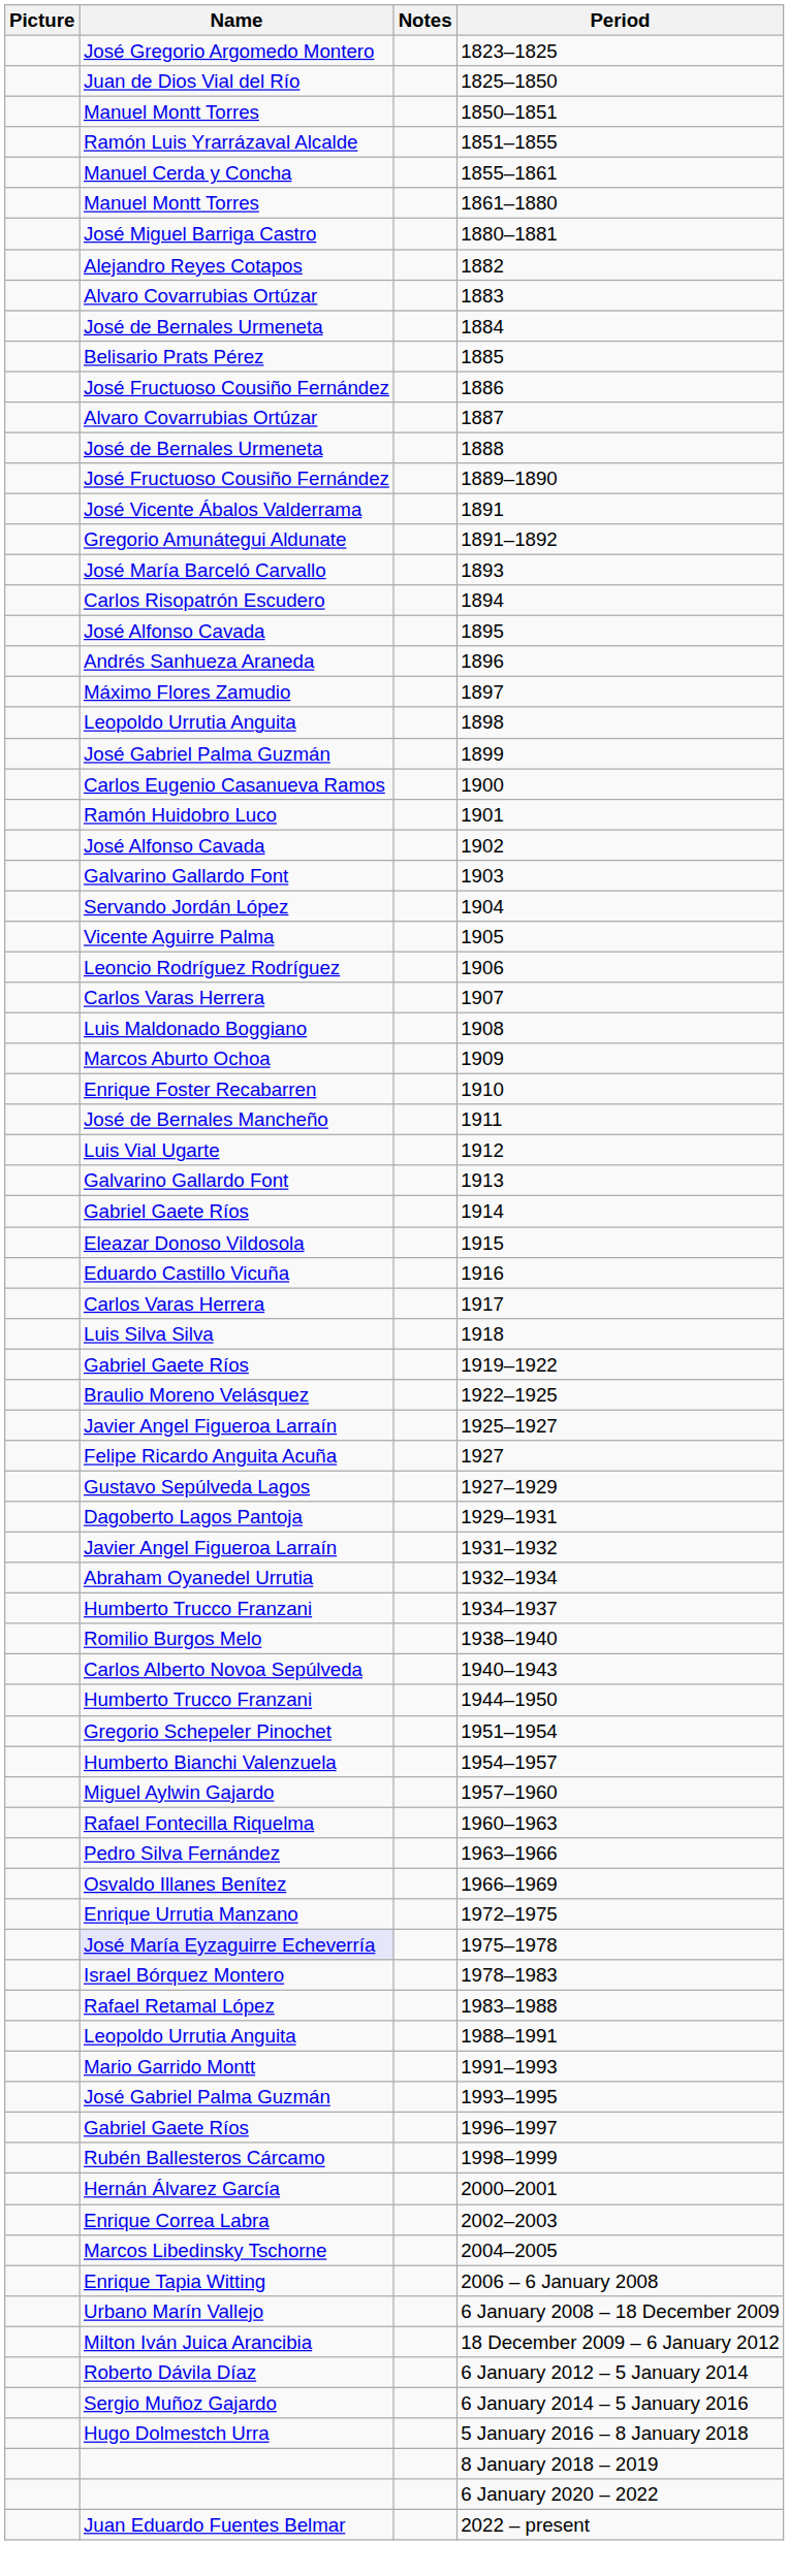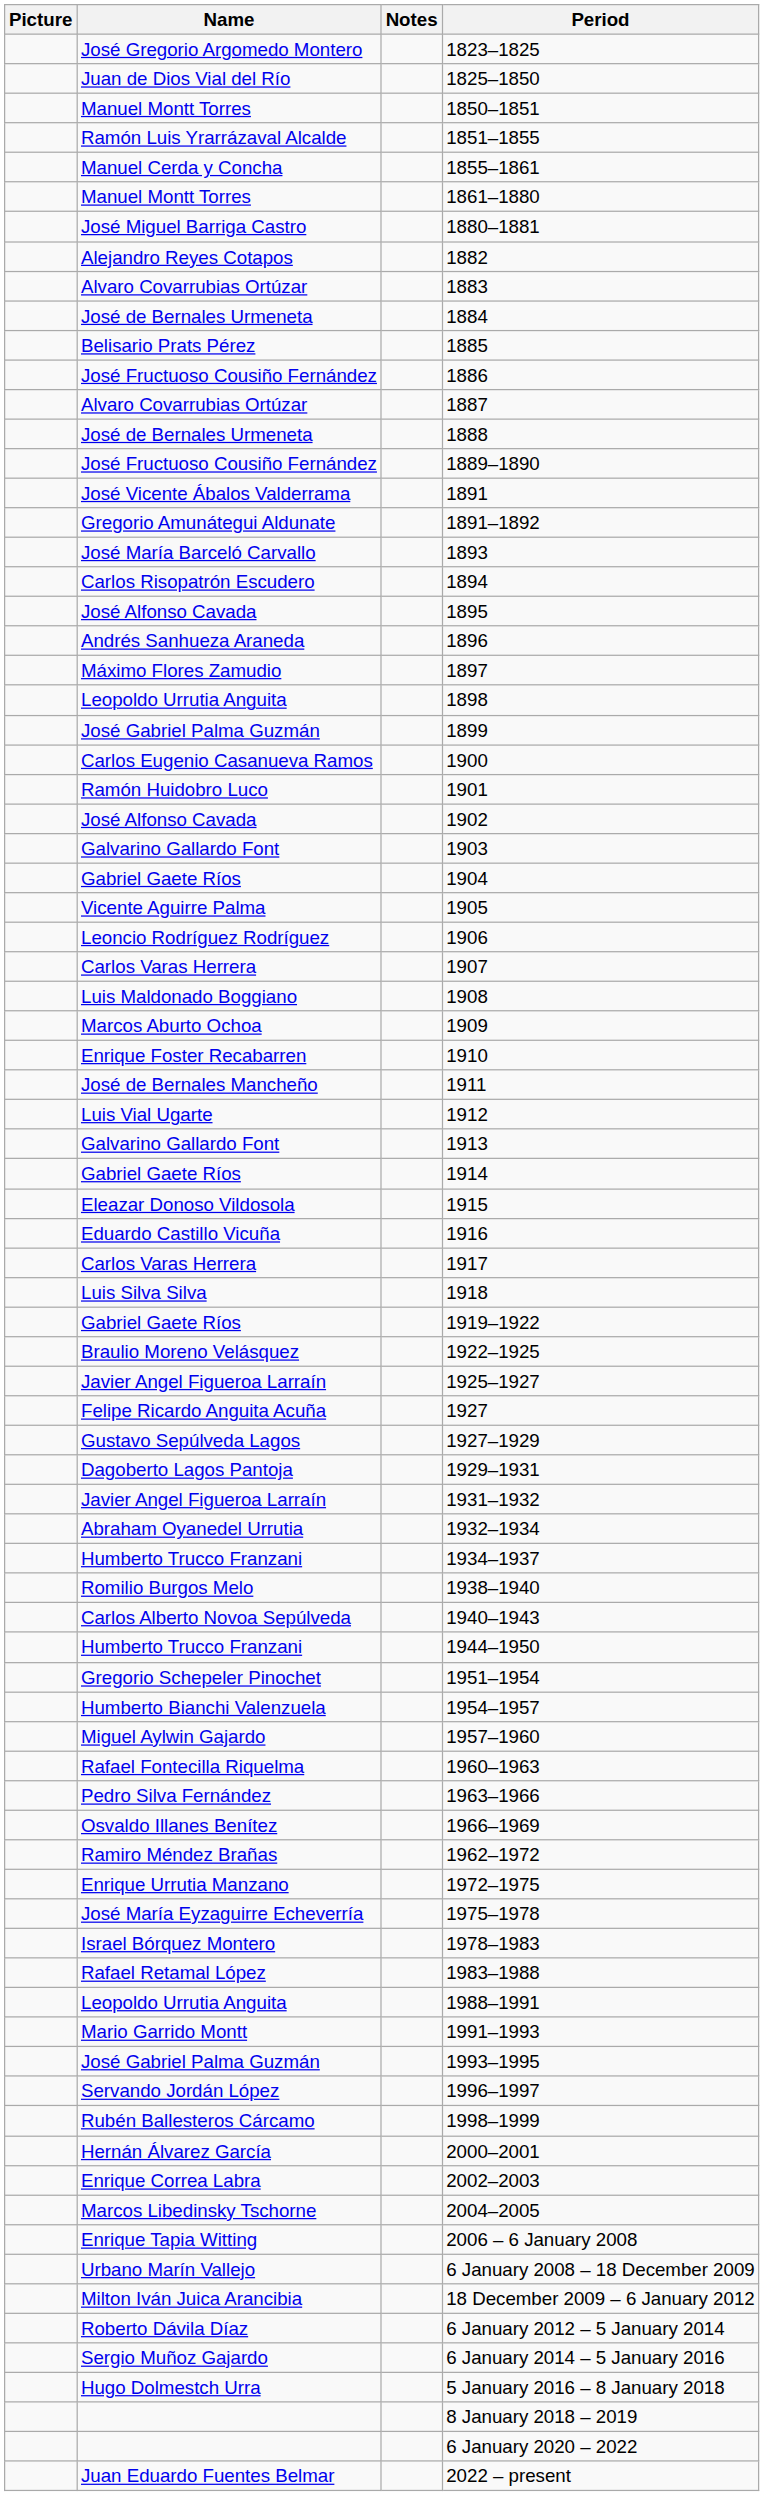1904 | Name: Servando Jordán López -> Gabriel Gaete Ríos
+ row: Ramiro Méndez Brañas | 1962–1972
1975–1978 | Name: lavender background -> no background
1996–1997 | Name: Gabriel Gaete Ríos -> Servando Jordán López
